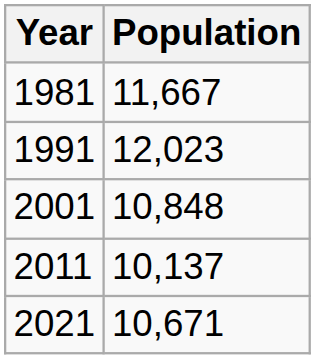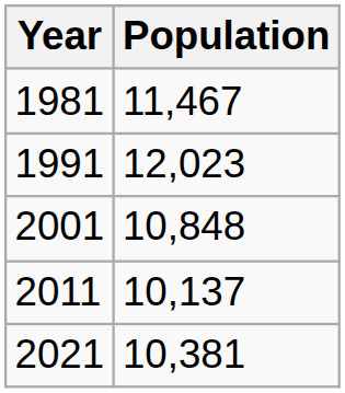1981 | Population: 11,667 -> 11,467
2021 | Population: 10,671 -> 10,381
